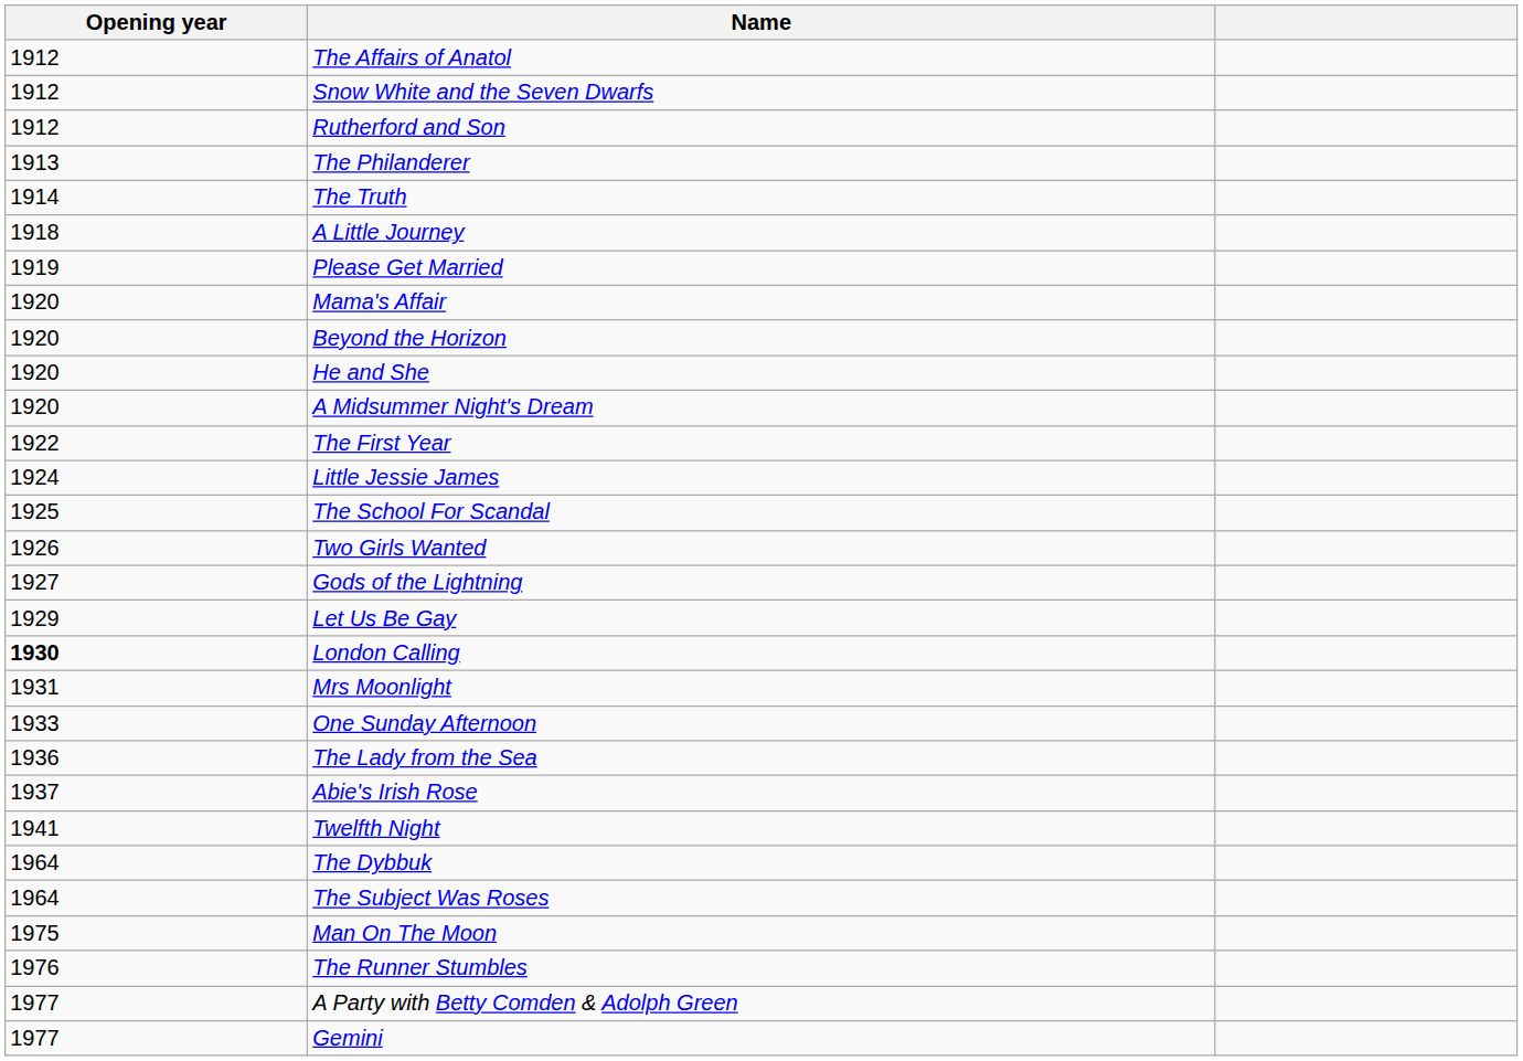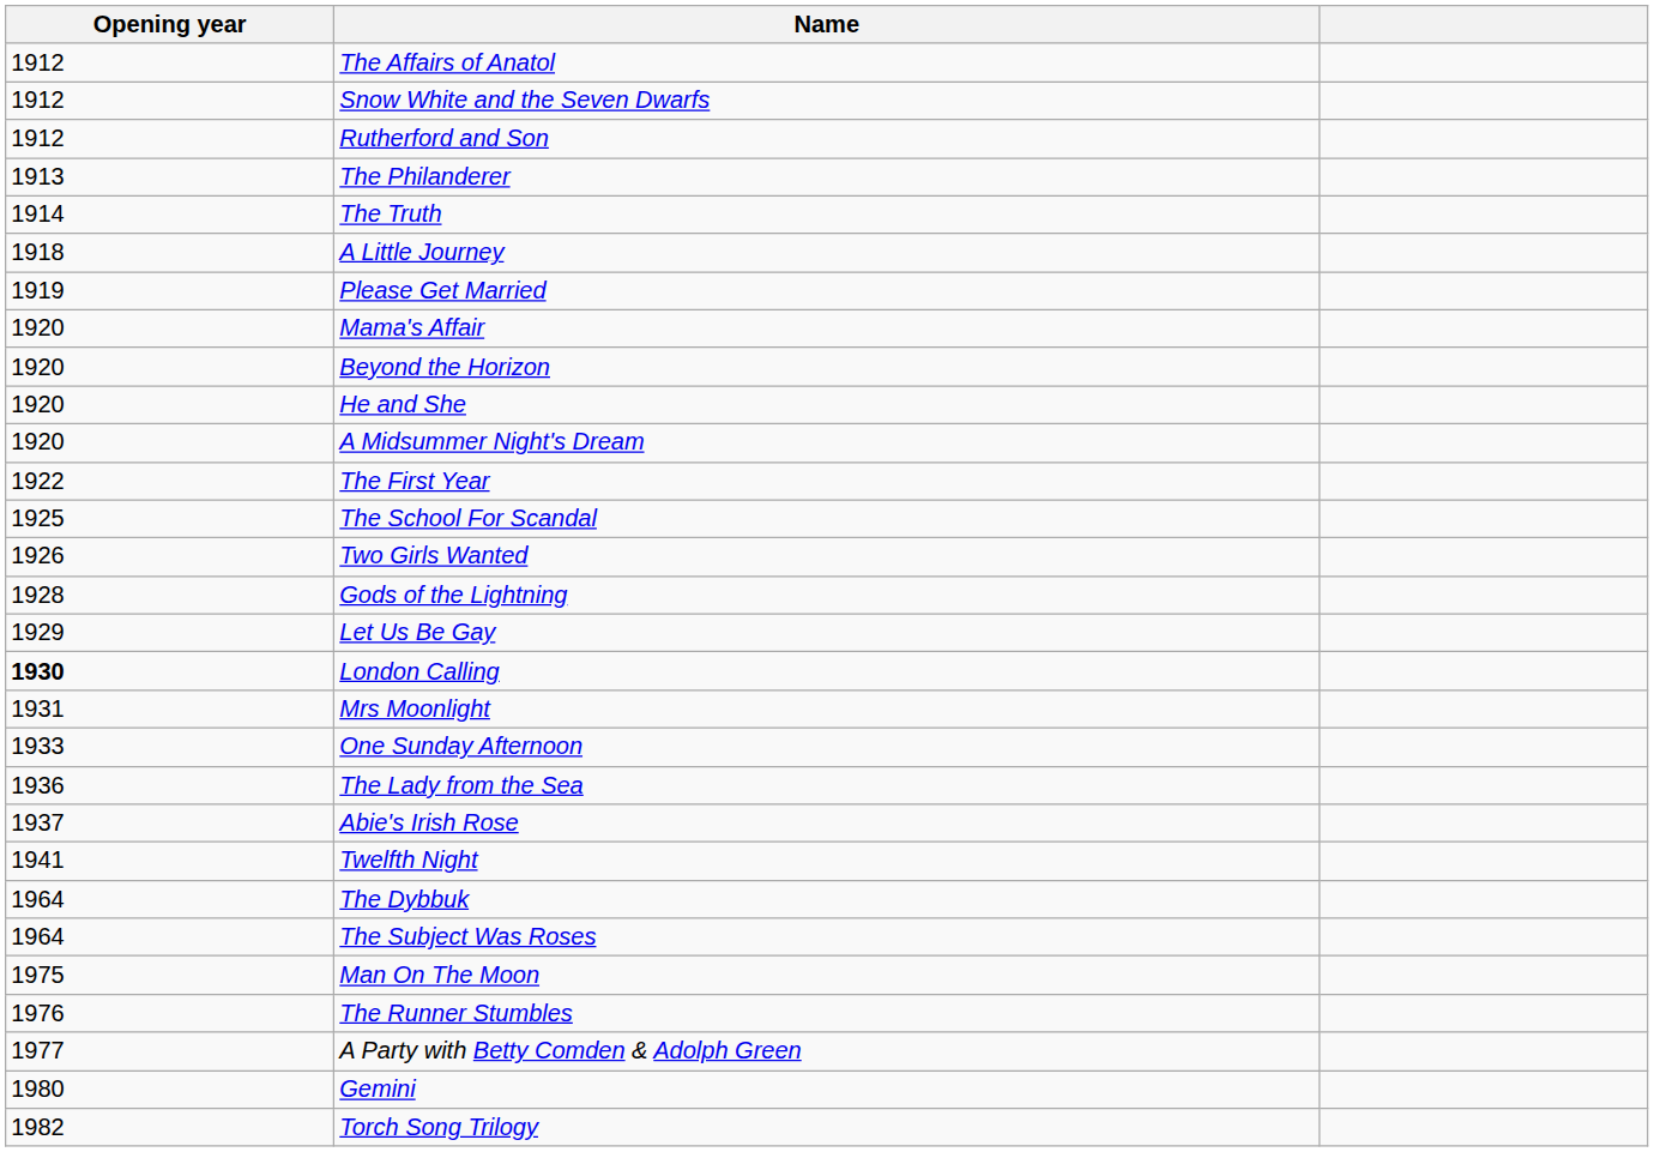- row: 1924 | Little Jessie James
Gods of the Lightning | Opening year: 1927 -> 1928
Gemini | Opening year: 1977 -> 1980
+ row: 1982 | Torch Song Trilogy
